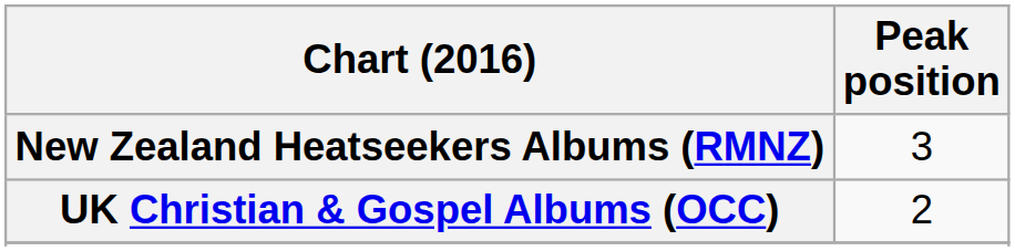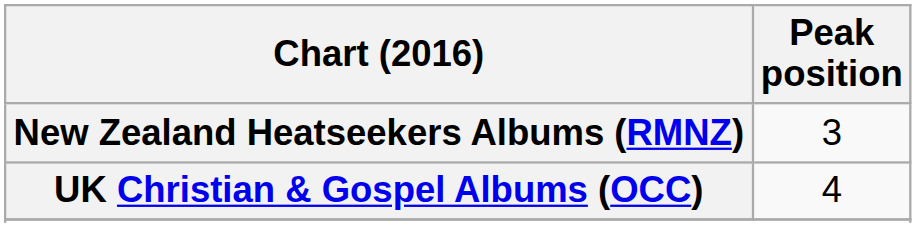UK Christian & Gospel Albums (OCC) | Peak position: 2 -> 4
